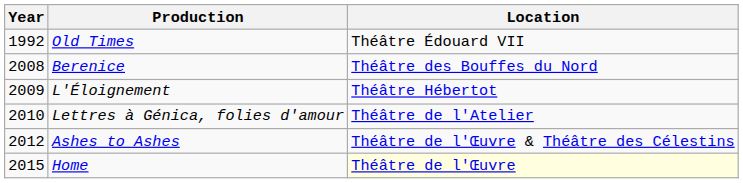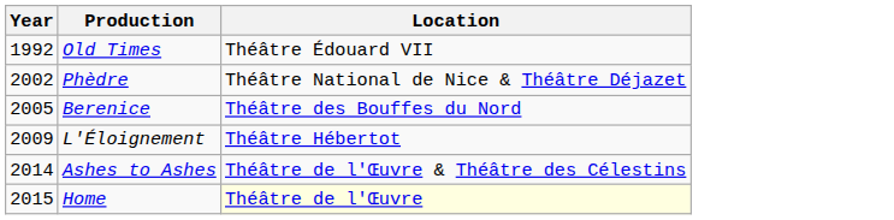+ row: 2002 | Phèdre | Théâtre National de Nice & Théâtre Déjazet
Berenice | Year: 2008 -> 2005
- row: 2010 | Lettres à Génica, folies d'amour | Théâtre de l'Atelier
Ashes to Ashes | Year: 2012 -> 2014
